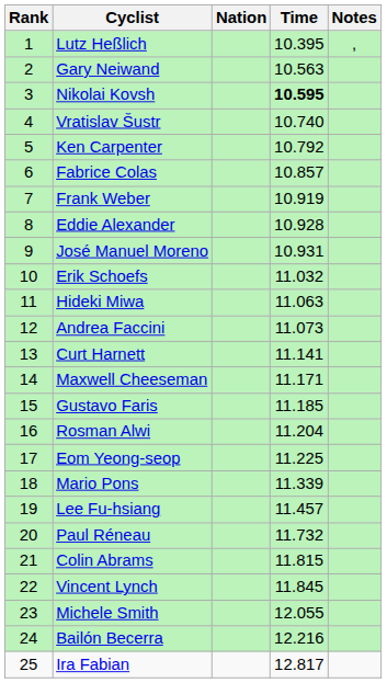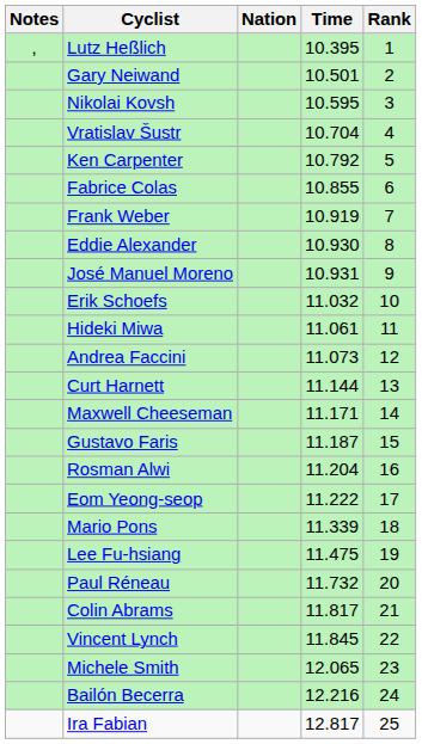columns swapped: Rank <-> Notes
Gary Neiwand | Time: 10.563 -> 10.501
Nikolai Kovsh | Time: bold -> normal
Vratislav Šustr | Time: 10.740 -> 10.704
Fabrice Colas | Time: 10.857 -> 10.855
Eddie Alexander | Time: 10.928 -> 10.930
Hideki Miwa | Time: 11.063 -> 11.061
Curt Harnett | Time: 11.141 -> 11.144
Gustavo Faris | Time: 11.185 -> 11.187
Eom Yeong-seop | Time: 11.225 -> 11.222
Lee Fu-hsiang | Time: 11.457 -> 11.475
Colin Abrams | Time: 11.815 -> 11.817
Michele Smith | Time: 12.055 -> 12.065
